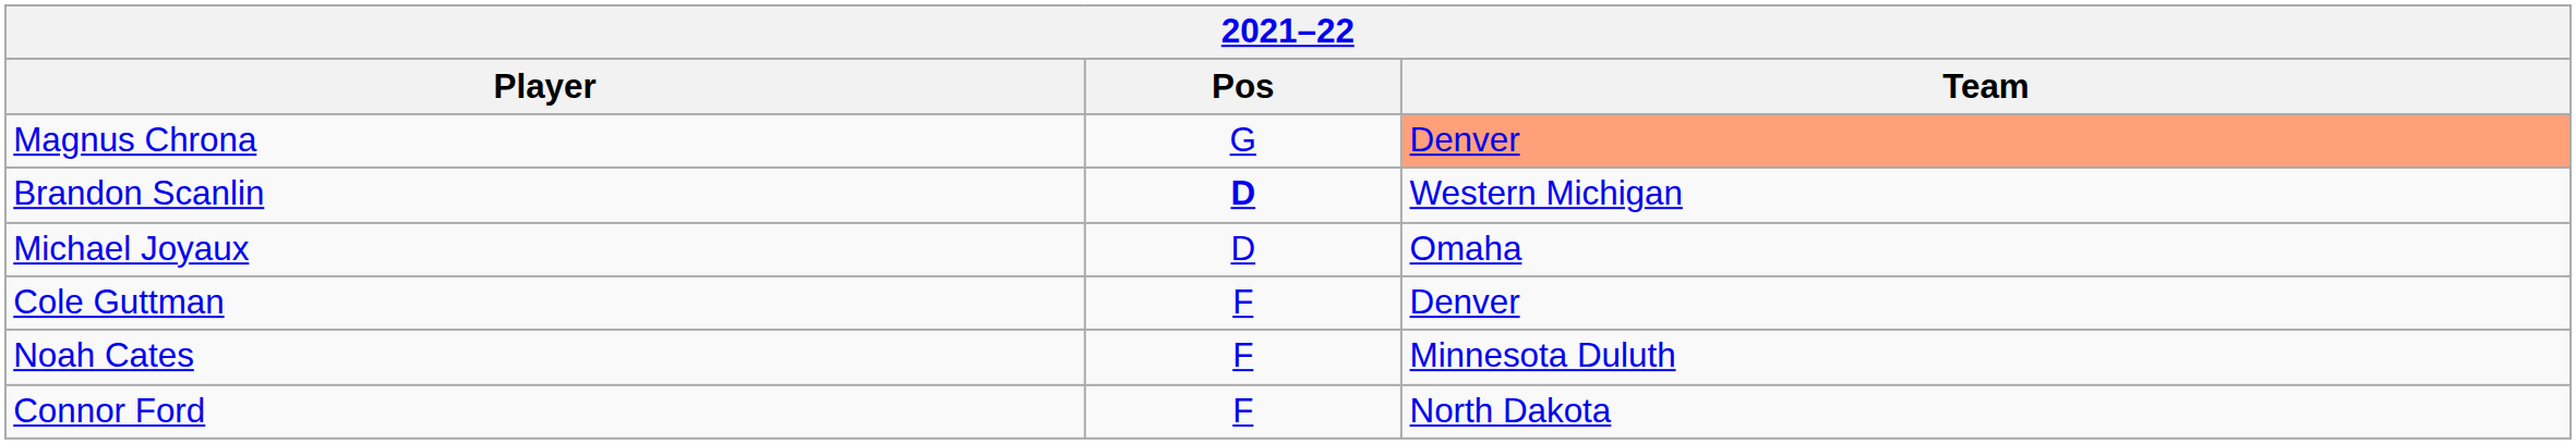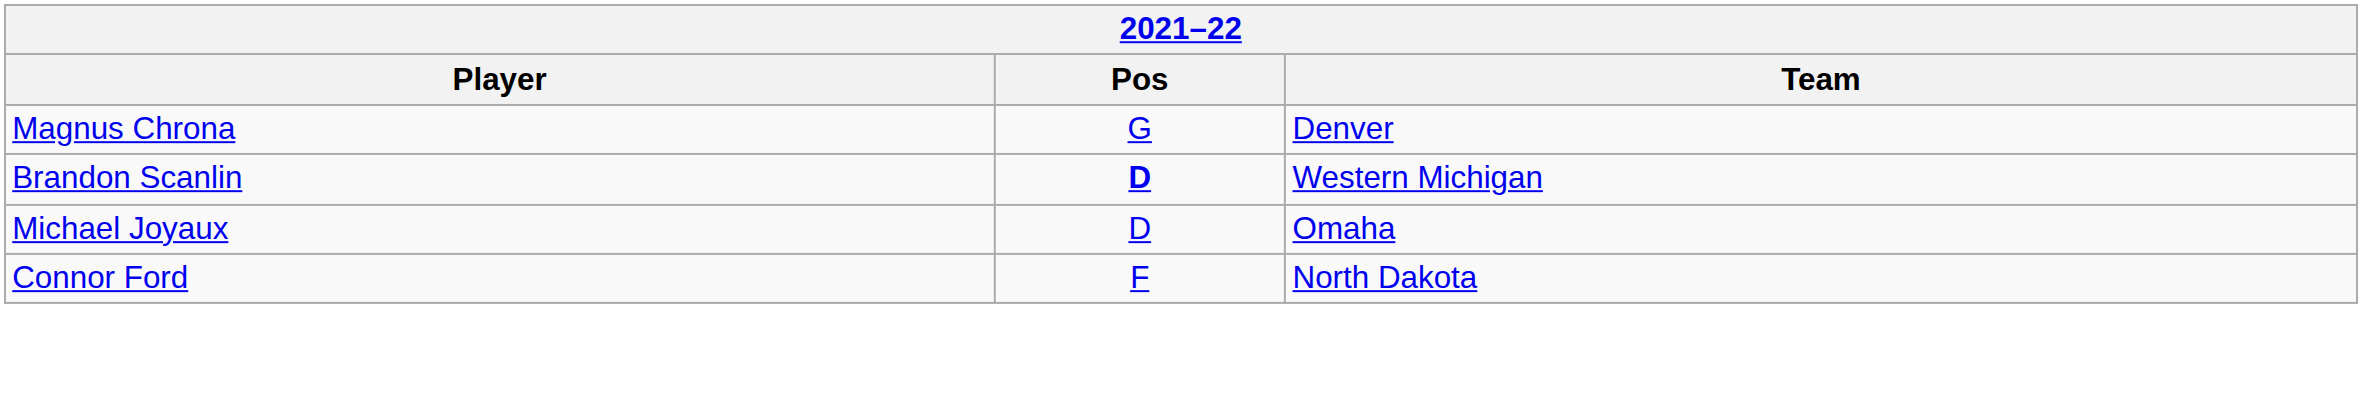Magnus Chrona | Team: lightsalmon background -> no background
- row: Cole Guttman | F | Denver
- row: Noah Cates | F | Minnesota Duluth
